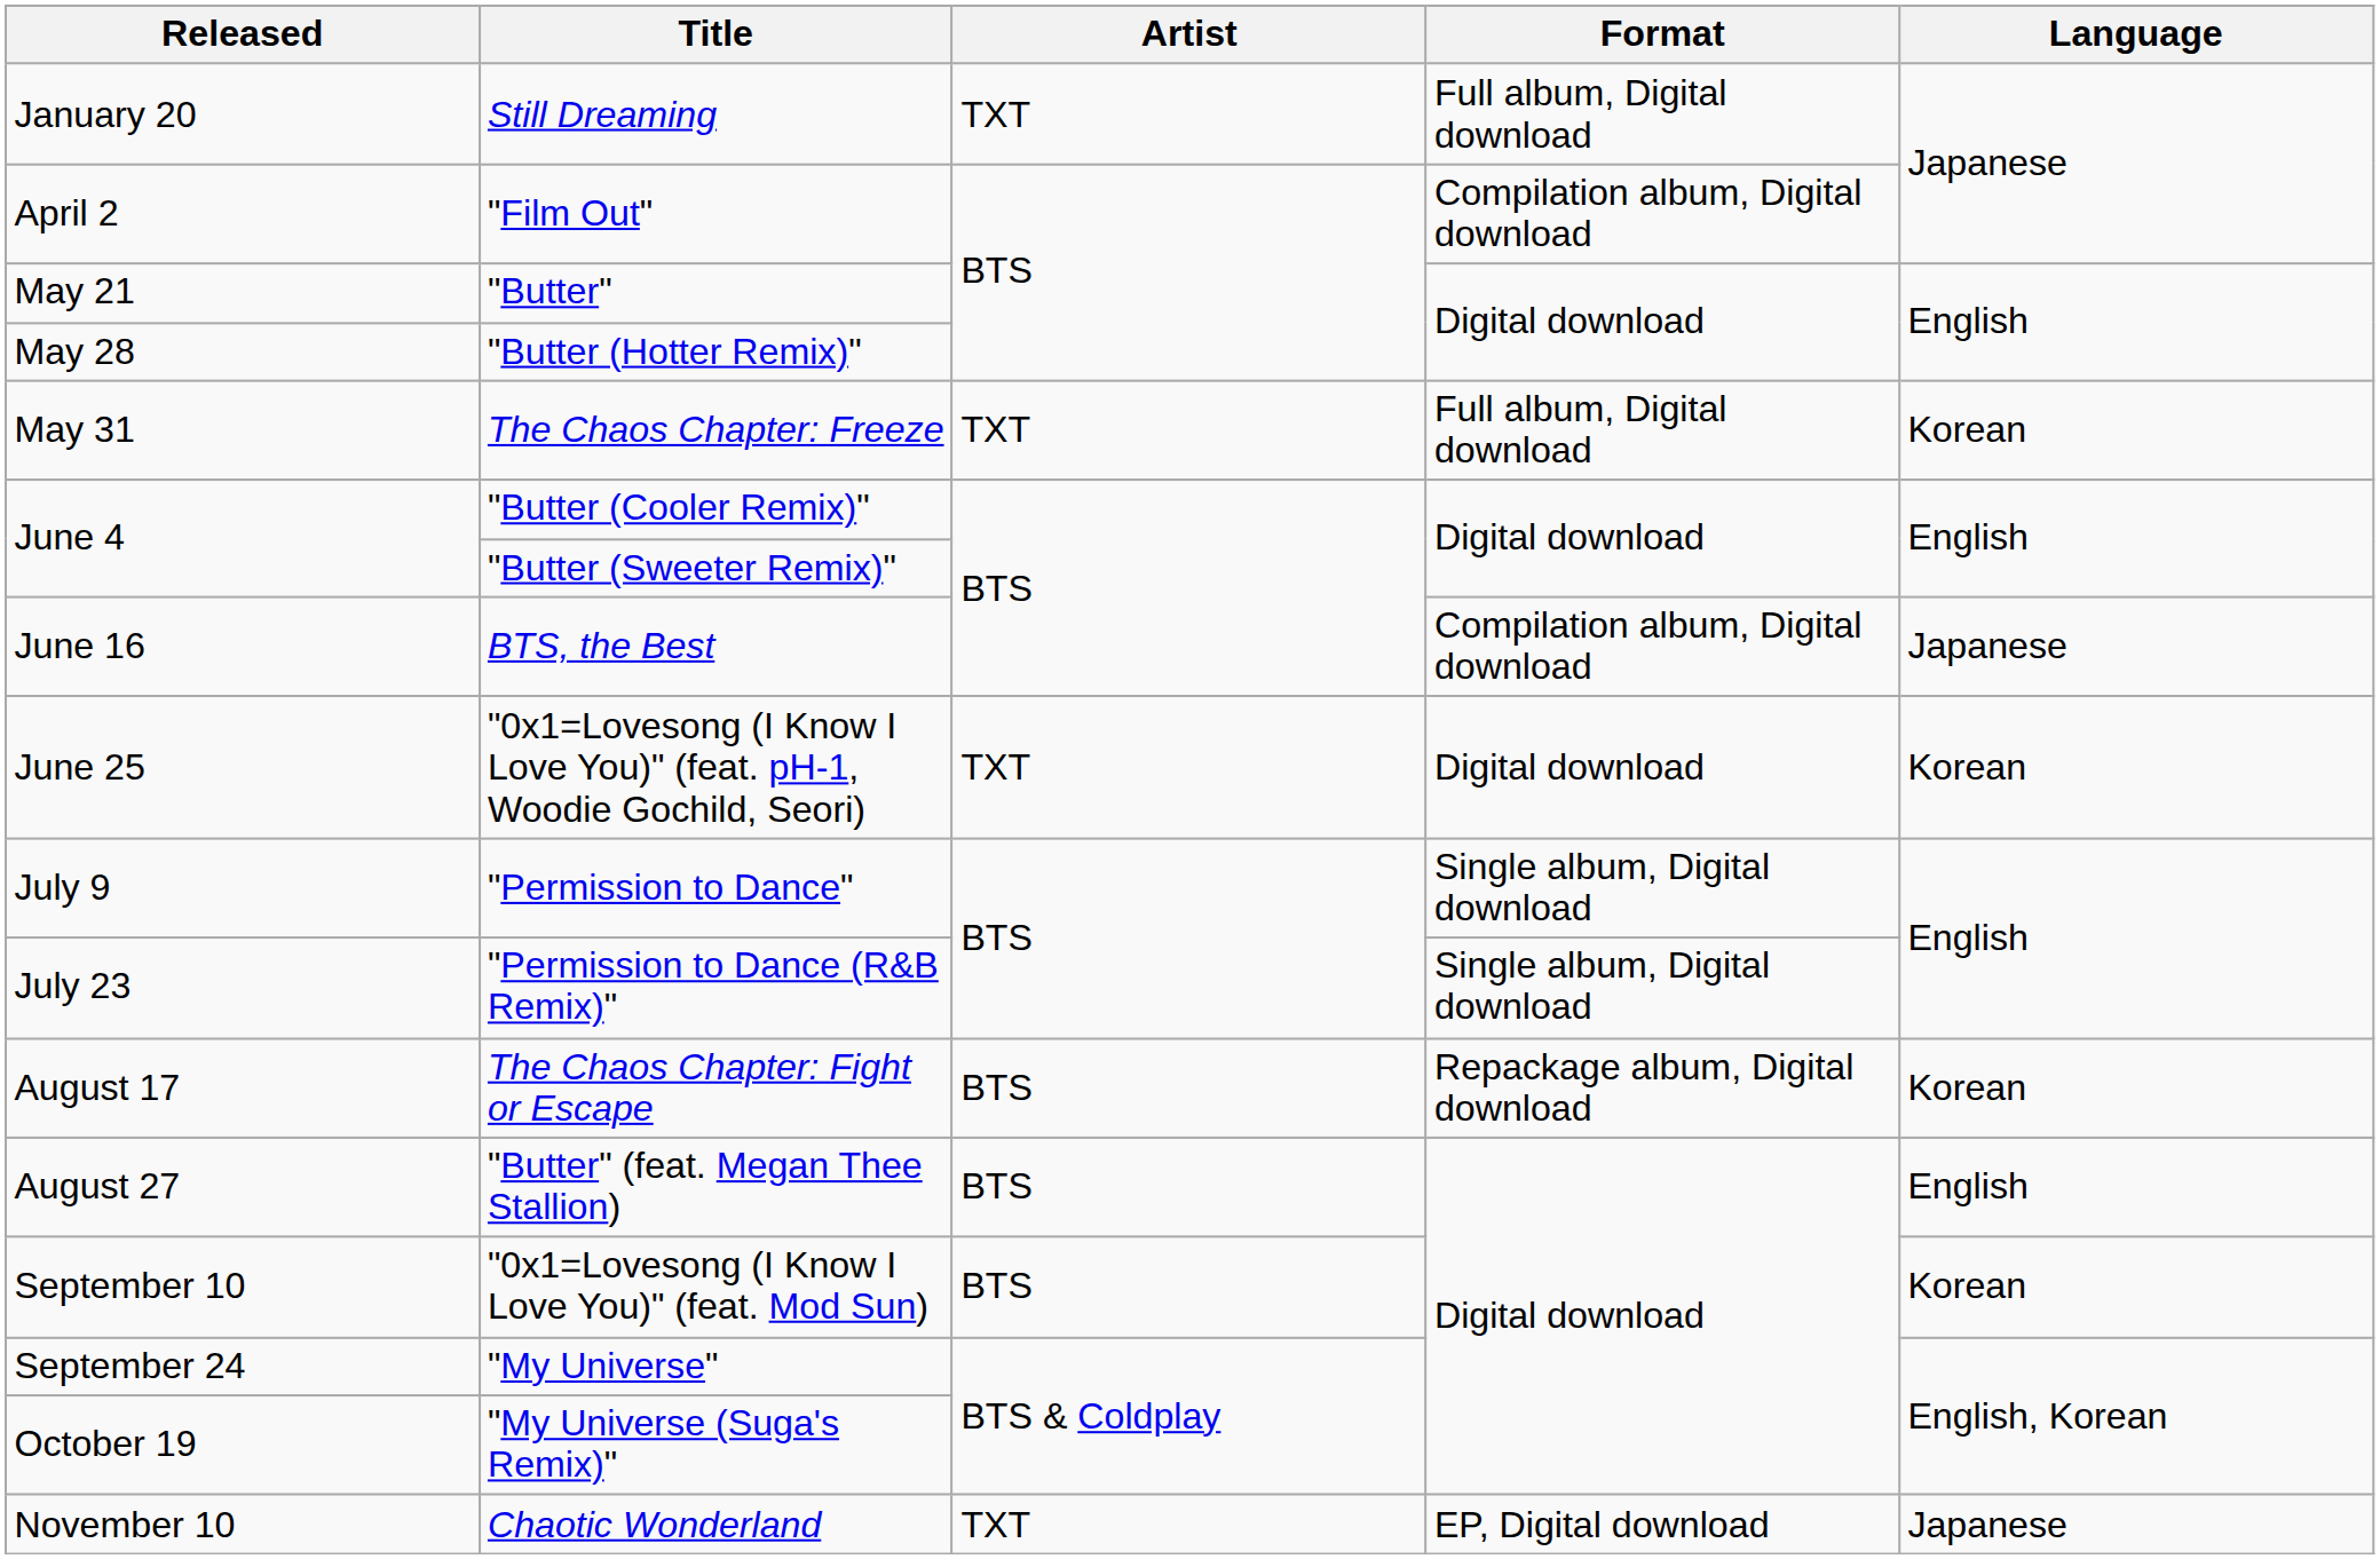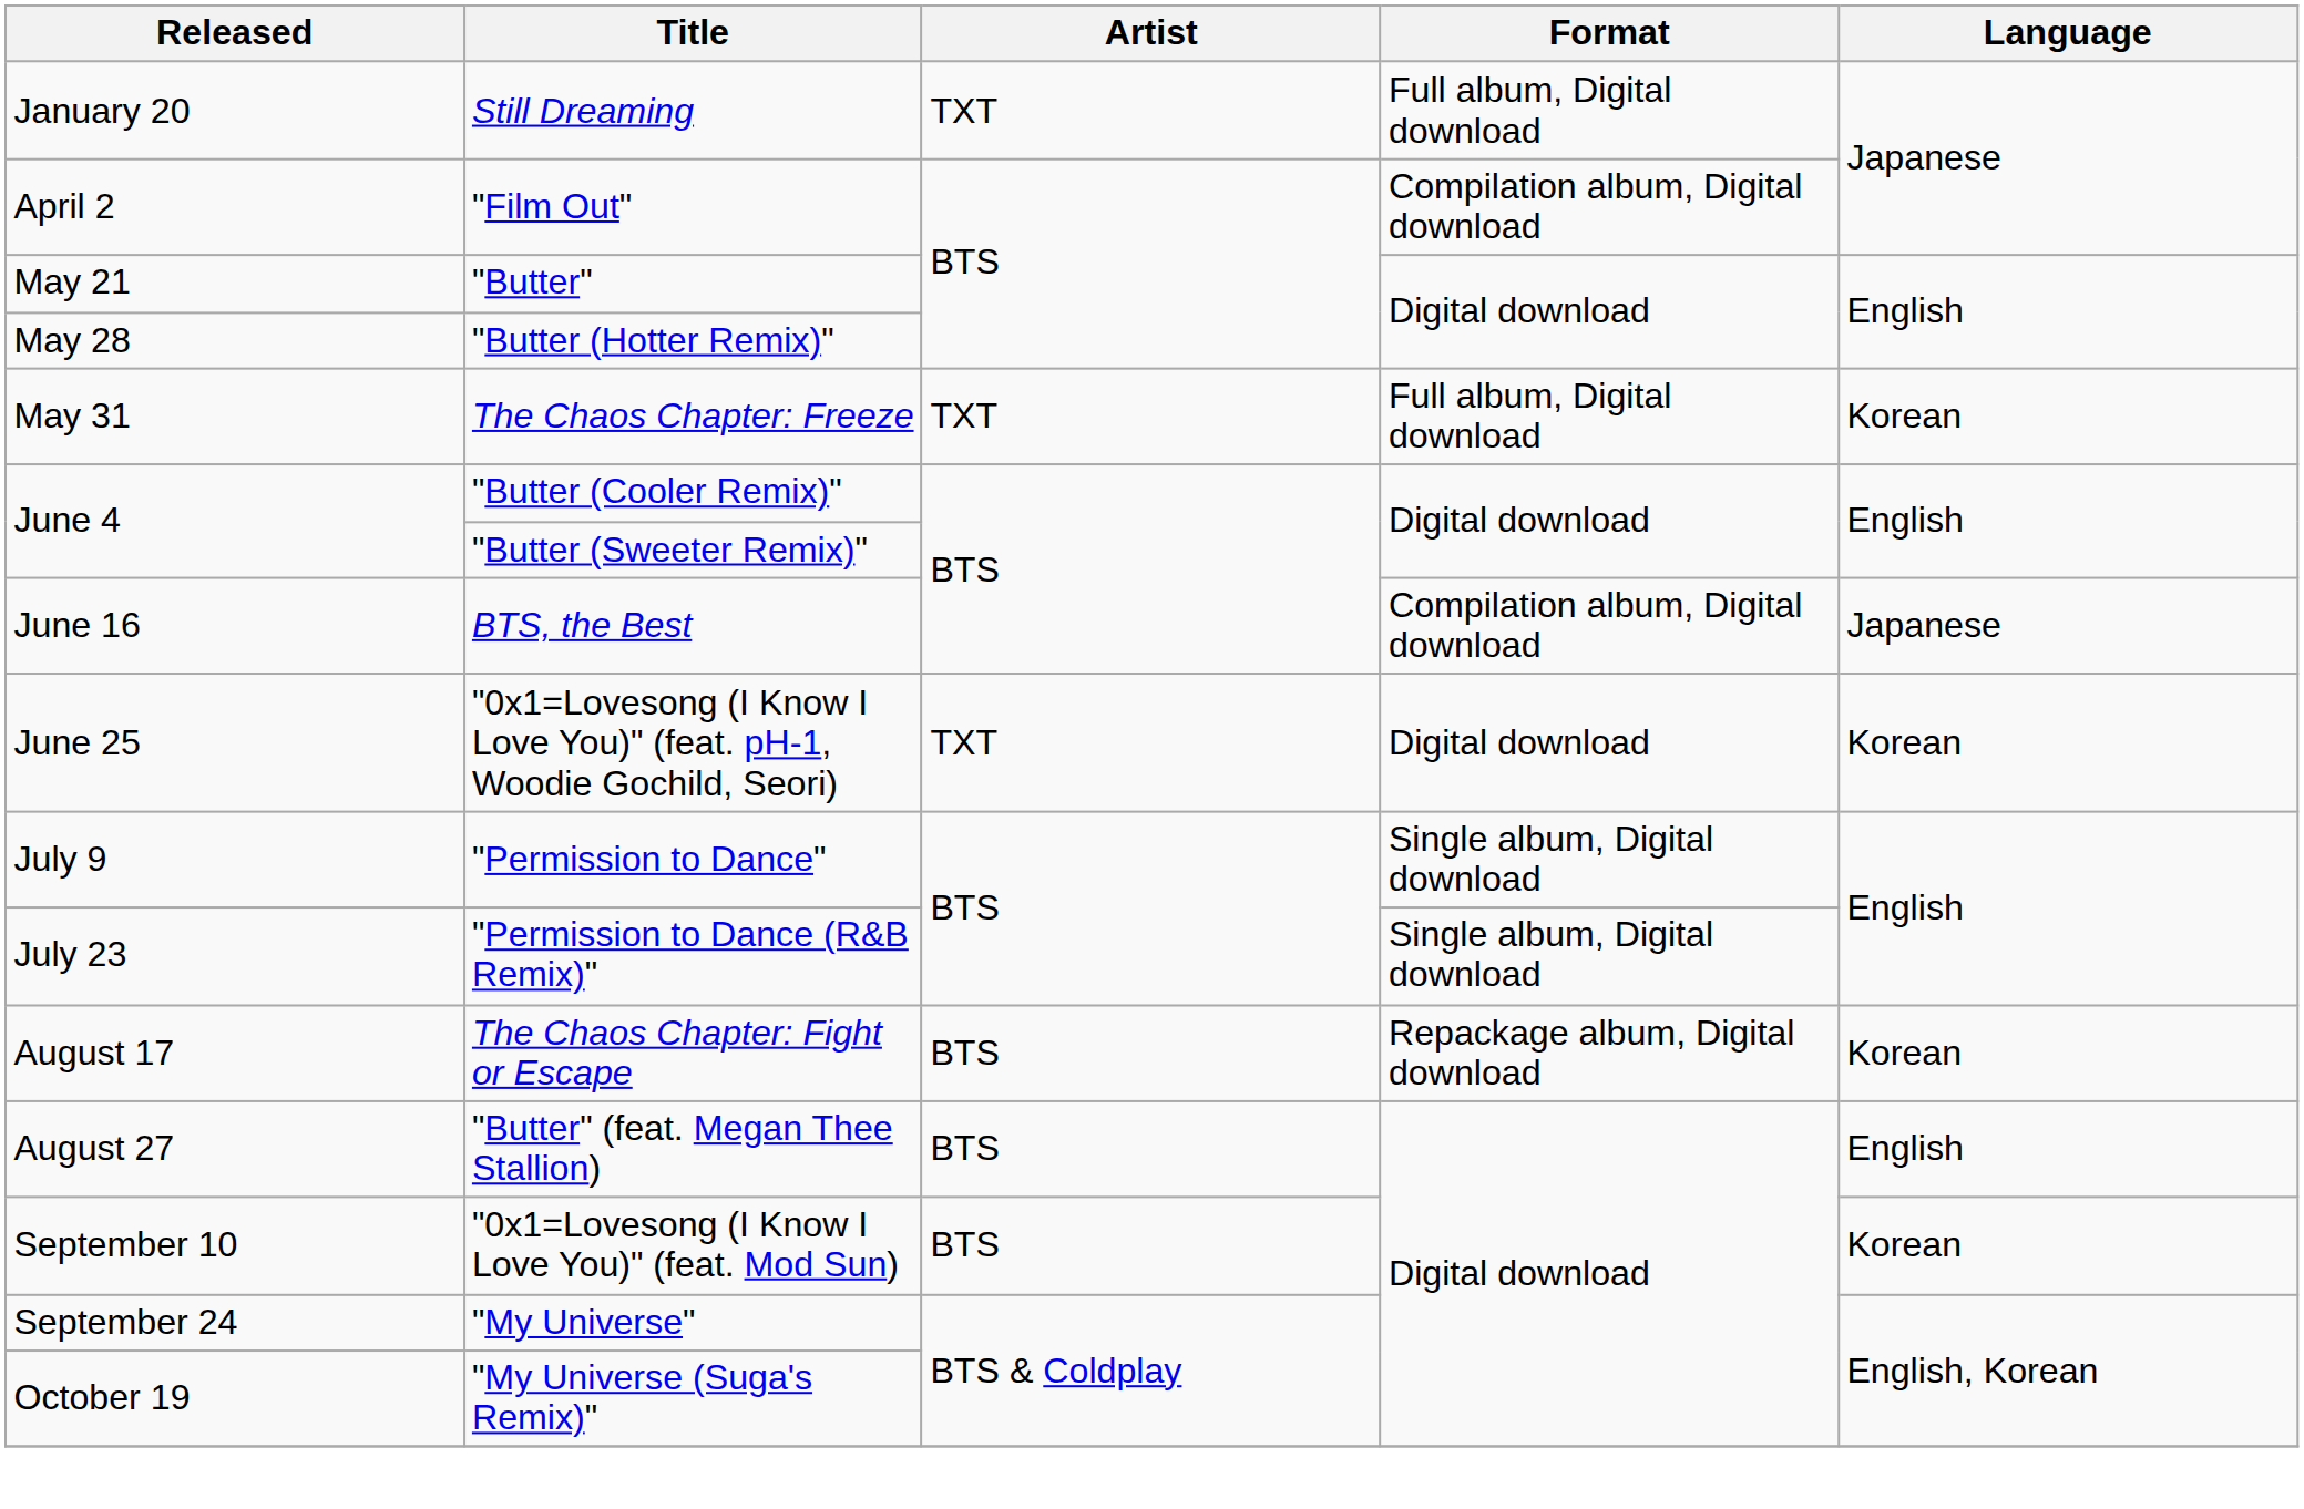- row: November 10 | Chaotic Wonderland | TXT | EP, Digital download | Japanese
